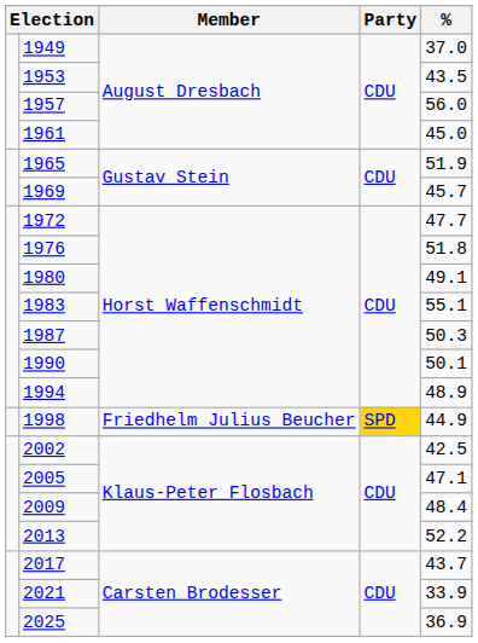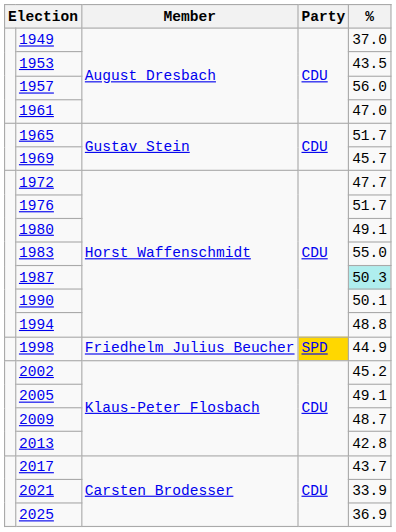1961 | %: 45.0 -> 47.0
1965 | %: 51.9 -> 51.7
1976 | %: 51.8 -> 51.7
1983 | %: 55.1 -> 55.0
1987 | %: no background -> paleturquoise background
1994 | %: 48.9 -> 48.8
2002 | %: 42.5 -> 45.2
2005 | %: 47.1 -> 49.1
2009 | %: 48.4 -> 48.7
2013 | %: 52.2 -> 42.8
